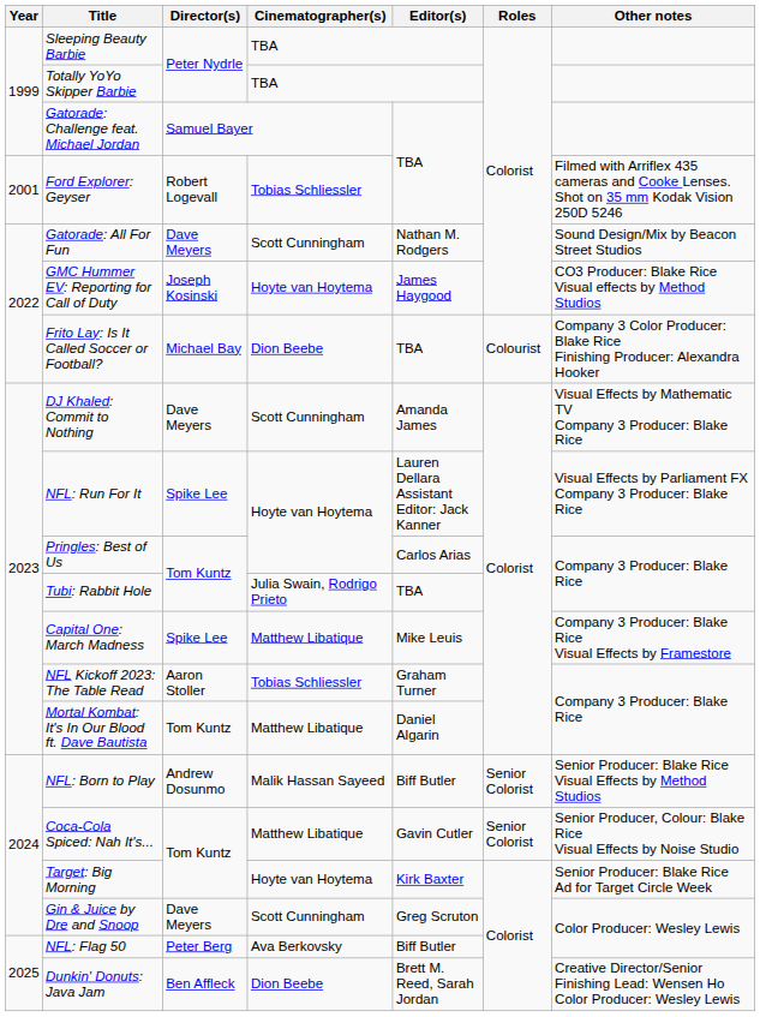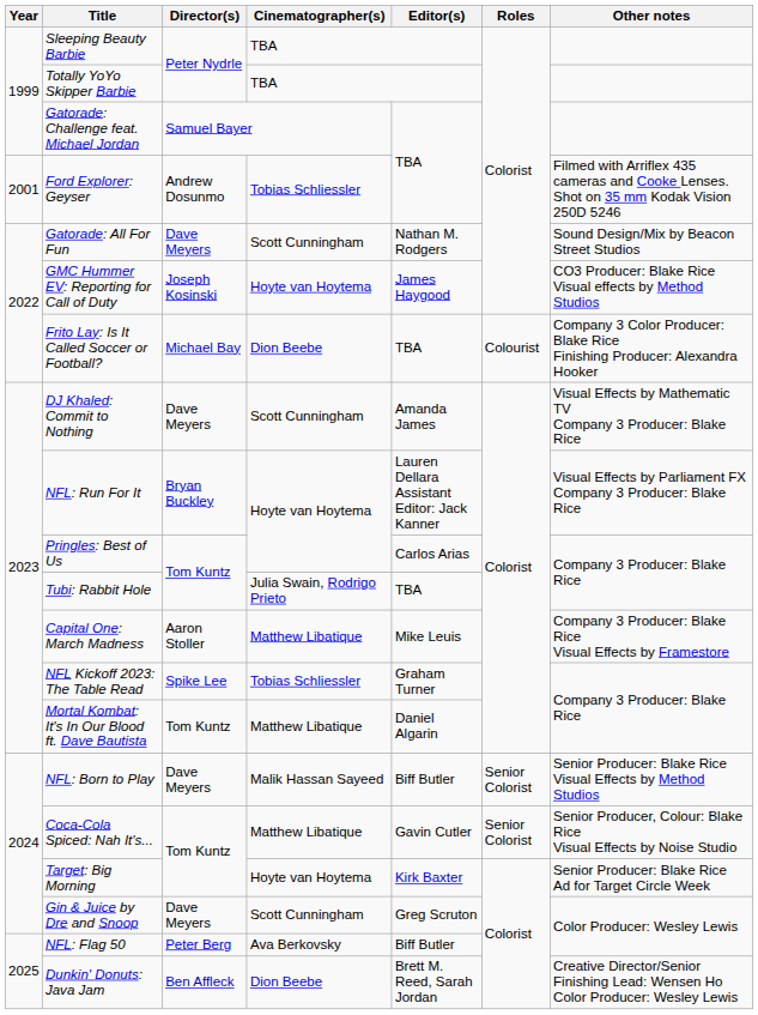Ford Explorer: Geyser | Director(s): Robert Logevall -> Andrew Dosunmo
NFL: Run For It | Director(s): Spike Lee -> Bryan Buckley
Capital One: March Madness | Director(s): Spike Lee -> Aaron Stoller
NFL Kickoff 2023: The Table Read | Director(s): Aaron Stoller -> Spike Lee
NFL: Born to Play | Director(s): Andrew Dosunmo -> Dave Meyers
